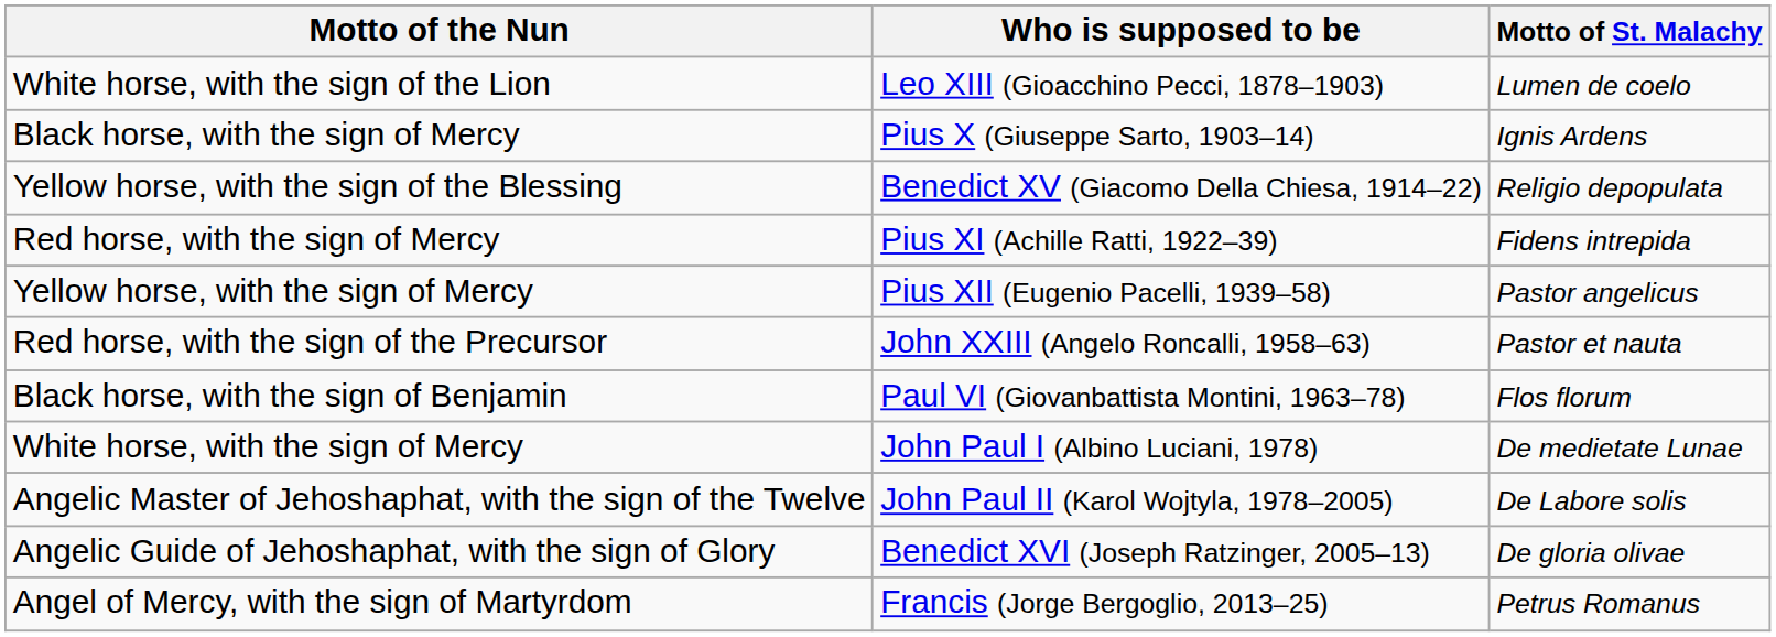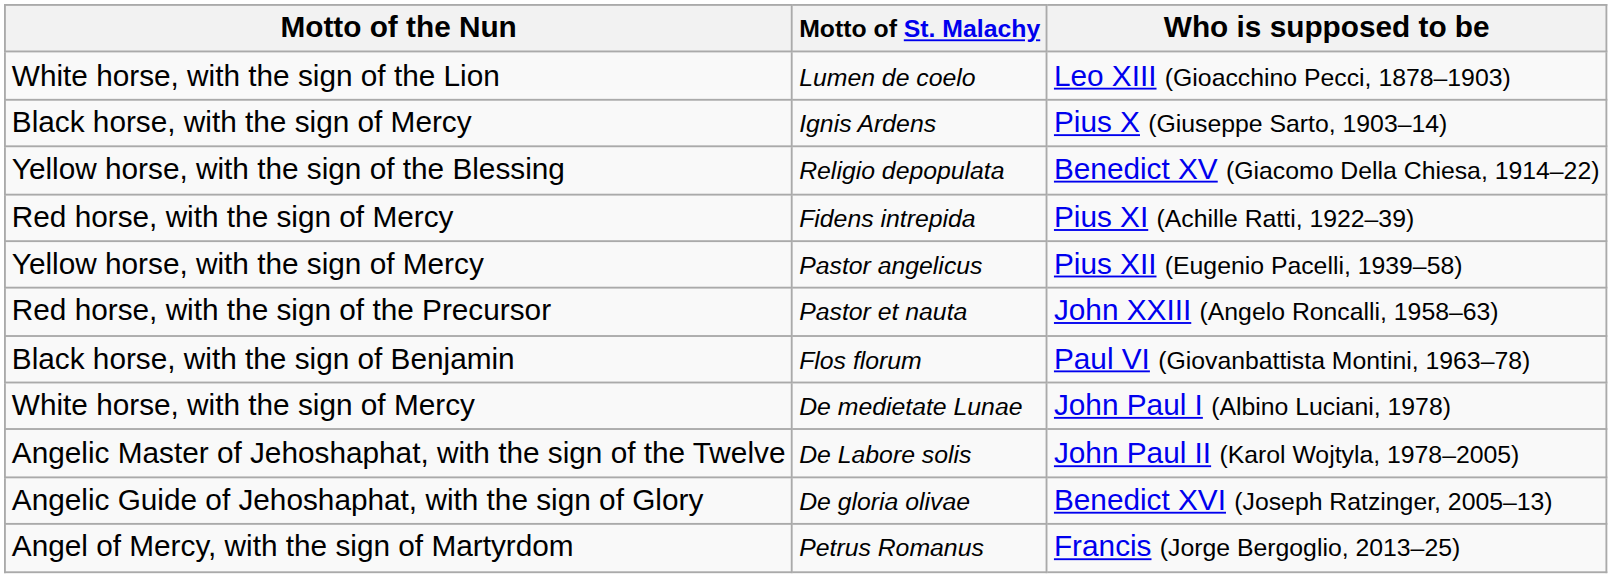columns swapped: Who is supposed to be <-> Motto of St. Malachy
